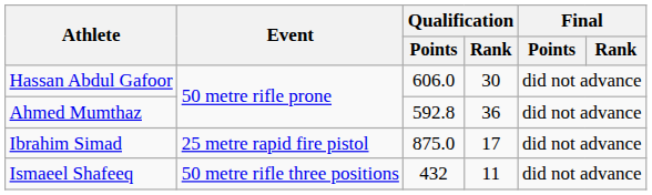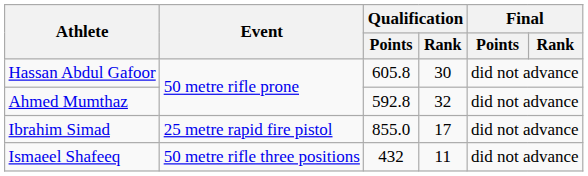Hassan Abdul Gafoor | Qualification / Points: 606.0 -> 605.8
Ahmed Mumthaz | Qualification / Rank: 36 -> 32
Ibrahim Simad | Qualification / Points: 875.0 -> 855.0
